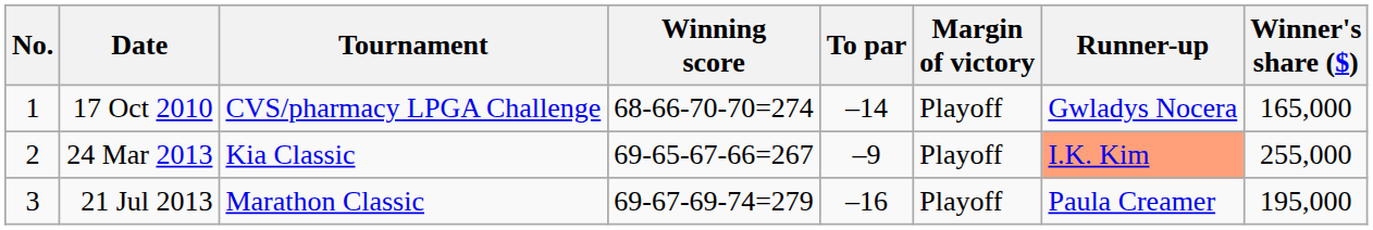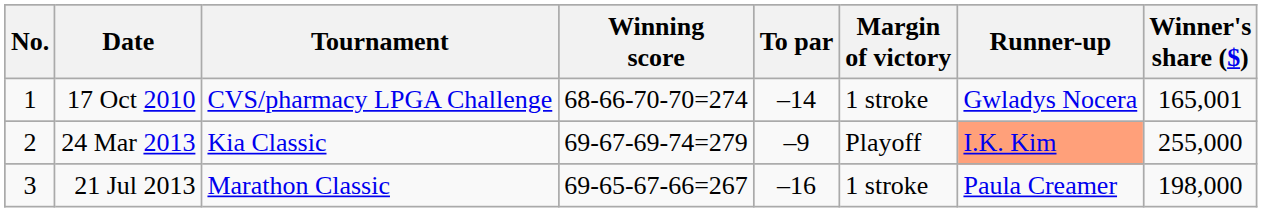17 Oct 2010 | Margin of victory: Playoff -> 1 stroke
17 Oct 2010 | Winner's share ($): 165,000 -> 165,001
24 Mar 2013 | Winning score: 69-65-67-66=267 -> 69-67-69-74=279
21 Jul 2013 | Winning score: 69-67-69-74=279 -> 69-65-67-66=267
21 Jul 2013 | Margin of victory: Playoff -> 1 stroke
21 Jul 2013 | Winner's share ($): 195,000 -> 198,000
